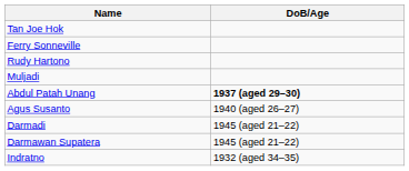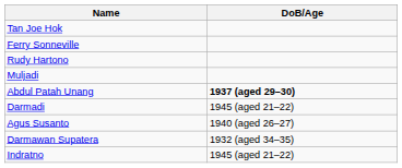rows swapped: Agus Susanto <-> Darmadi
Darmawan Supatera | DoB/Age: 1945 (aged 21–22) -> 1932 (aged 34–35)
Indratno | DoB/Age: 1932 (aged 34–35) -> 1945 (aged 21–22)
